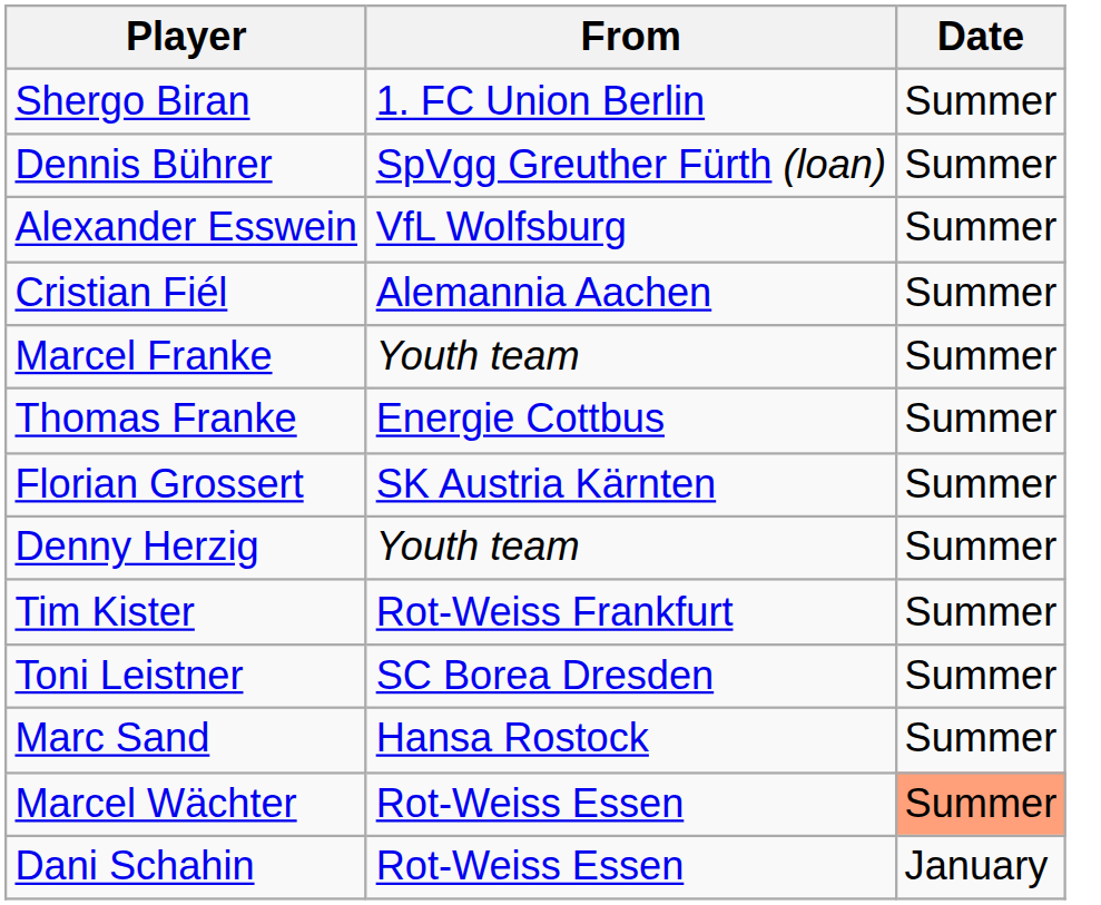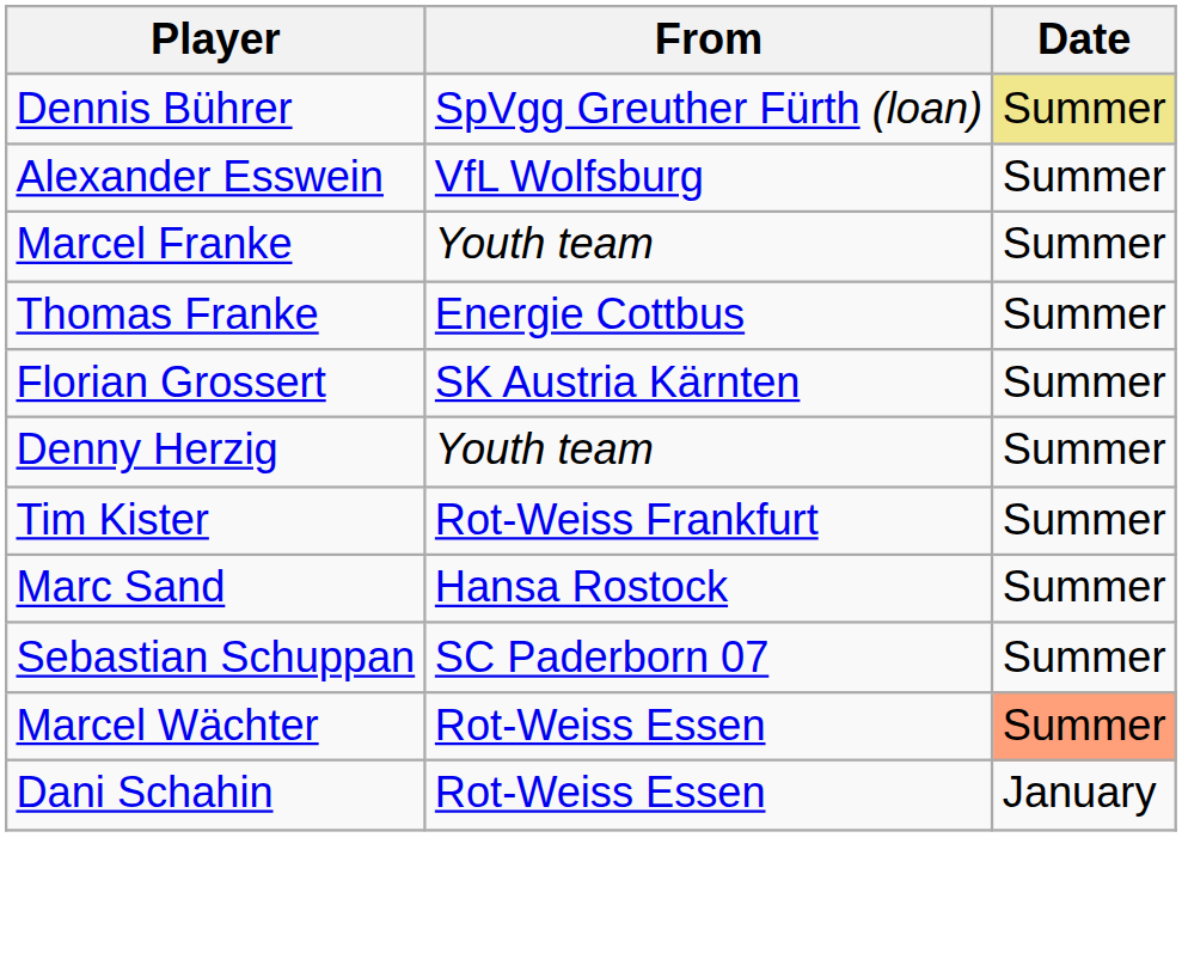- row: Shergo Biran | 1. FC Union Berlin | Summer
Dennis Bührer | Date: no background -> khaki background
- row: Cristian Fiél | Alemannia Aachen | Summer
- row: Toni Leistner | SC Borea Dresden | Summer
+ row: Sebastian Schuppan | SC Paderborn 07 | Summer
